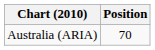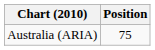Australia (ARIA) | Position: 70 -> 75
